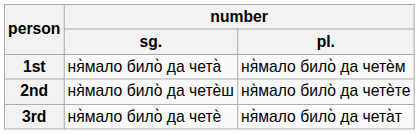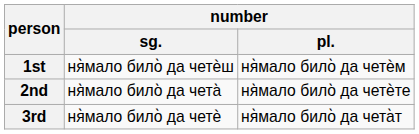1st | number / sg.: ня̀мало било̀ да чета̀ -> ня̀мало било̀ да четѐш
2nd | number / sg.: ня̀мало било̀ да четѐш -> ня̀мало било̀ да чета̀
